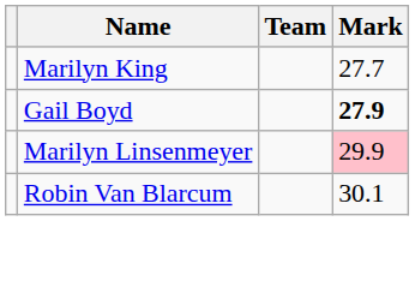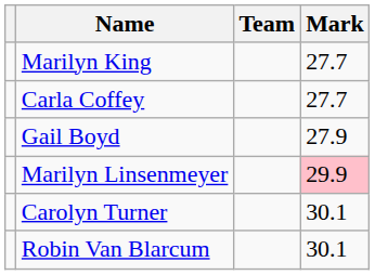+ row: Carla Coffey | 27.7
Gail Boyd | Mark: bold -> normal
+ row: Carolyn Turner | 30.1
